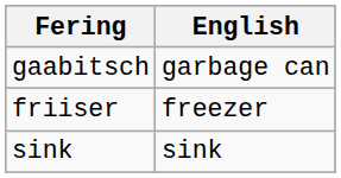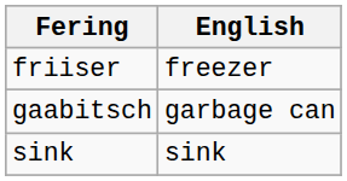rows swapped: gaabitsch <-> friiser
